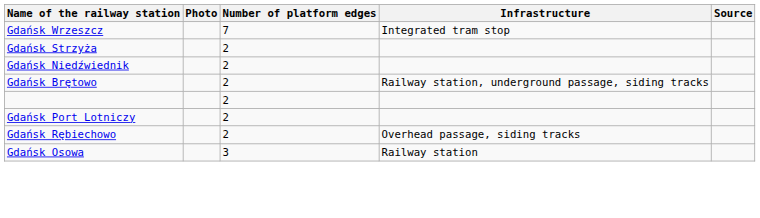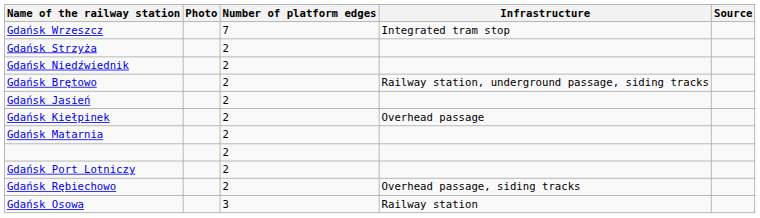+ row: Gdańsk Jasień | 2
+ row: Gdańsk Kiełpinek | 2 | Overhead passage
+ row: Gdańsk Matarnia | 2
